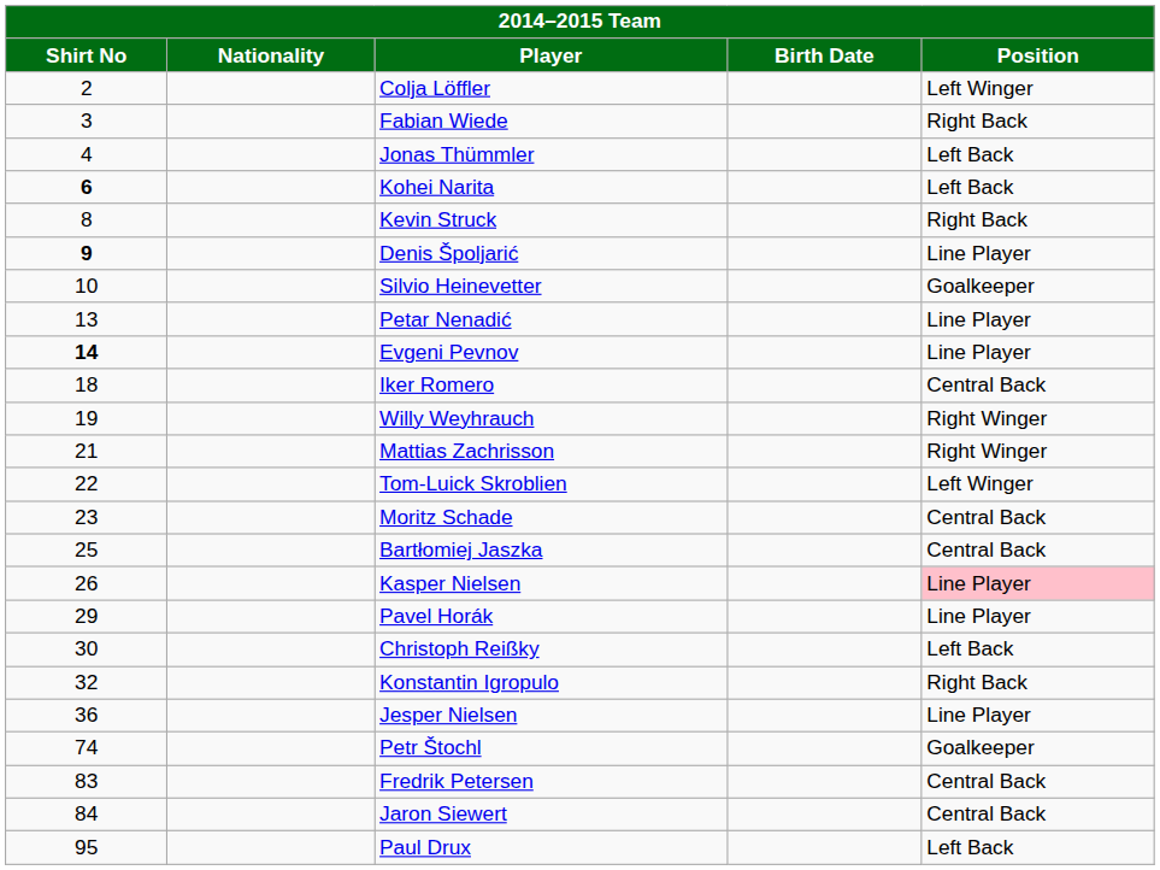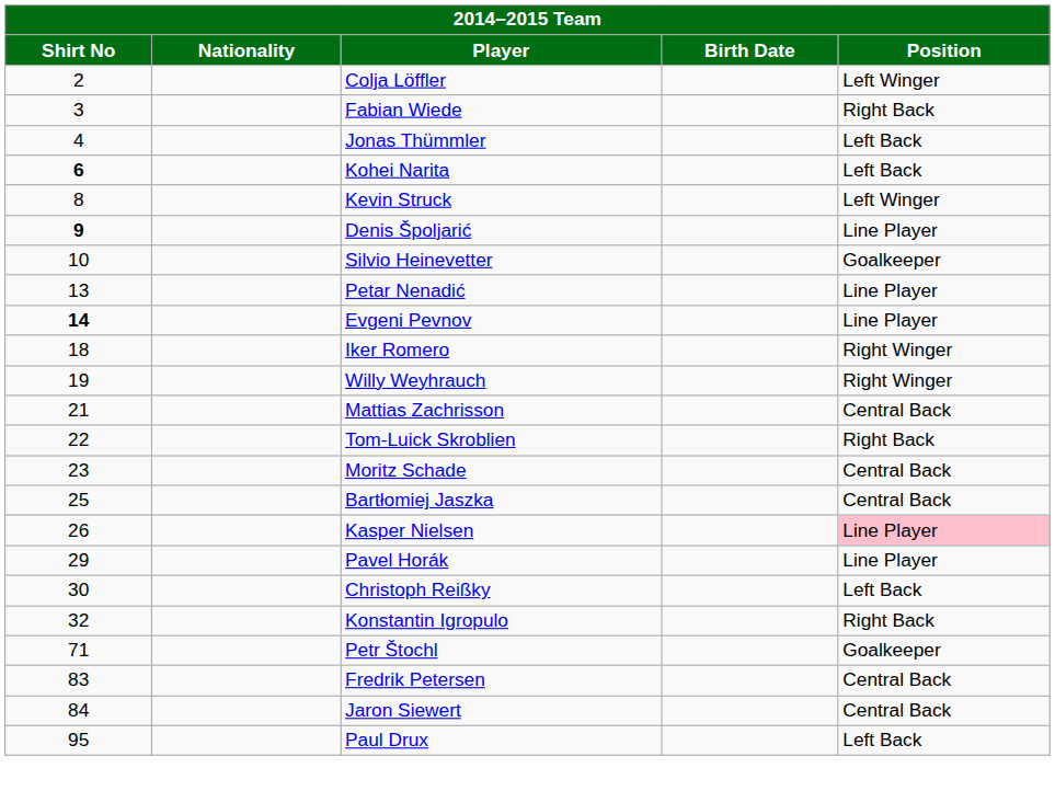Kevin Struck | Position: Right Back -> Left Winger
Iker Romero | Position: Central Back -> Right Winger
Mattias Zachrisson | Position: Right Winger -> Central Back
Tom-Luick Skroblien | Position: Left Winger -> Right Back
- row: 36 | Jesper Nielsen | Line Player
Petr Štochl | Shirt No: 74 -> 71
